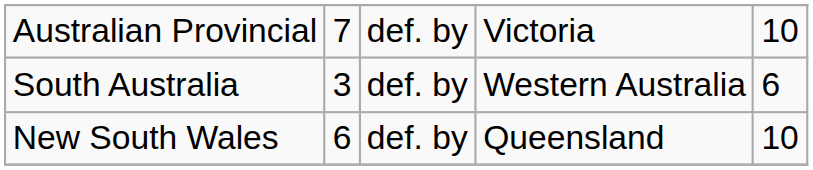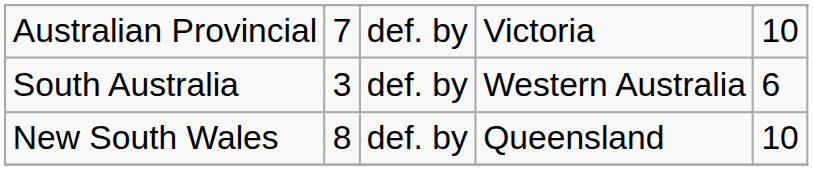New South Wales | column 2: 6 -> 8
